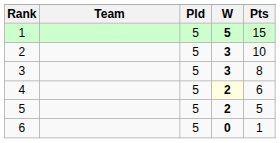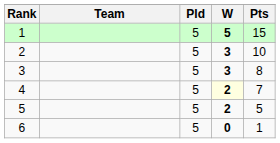4 | Pts: 6 -> 7
